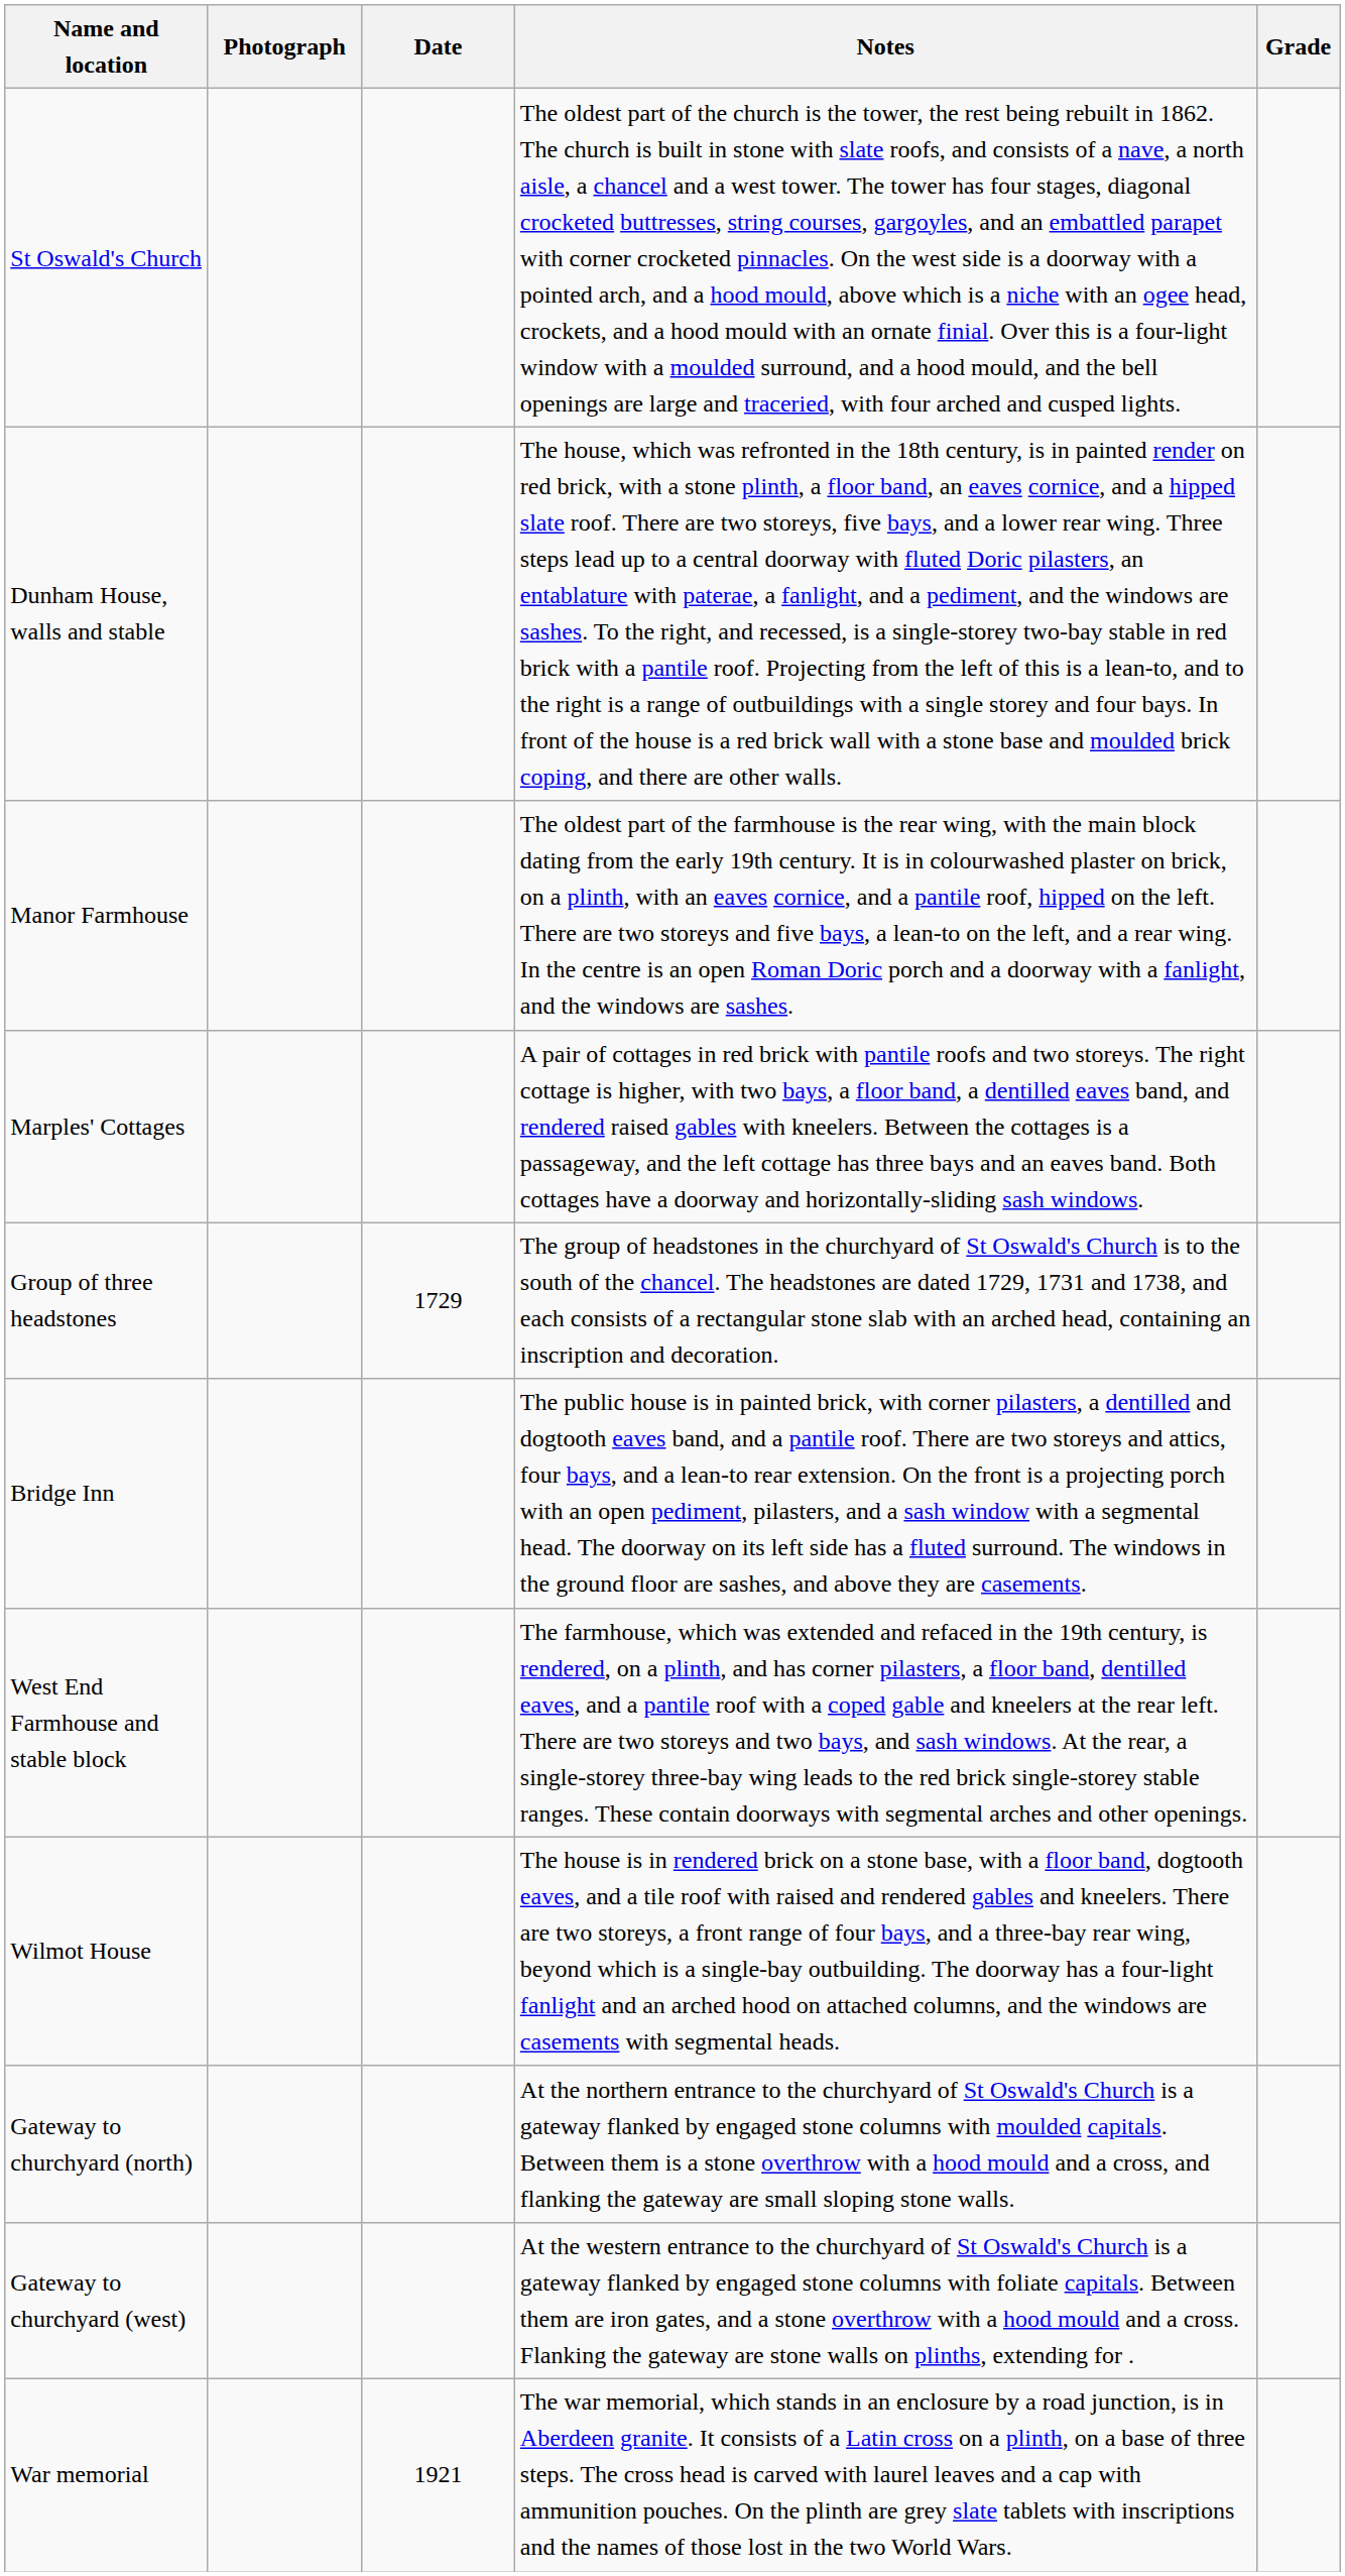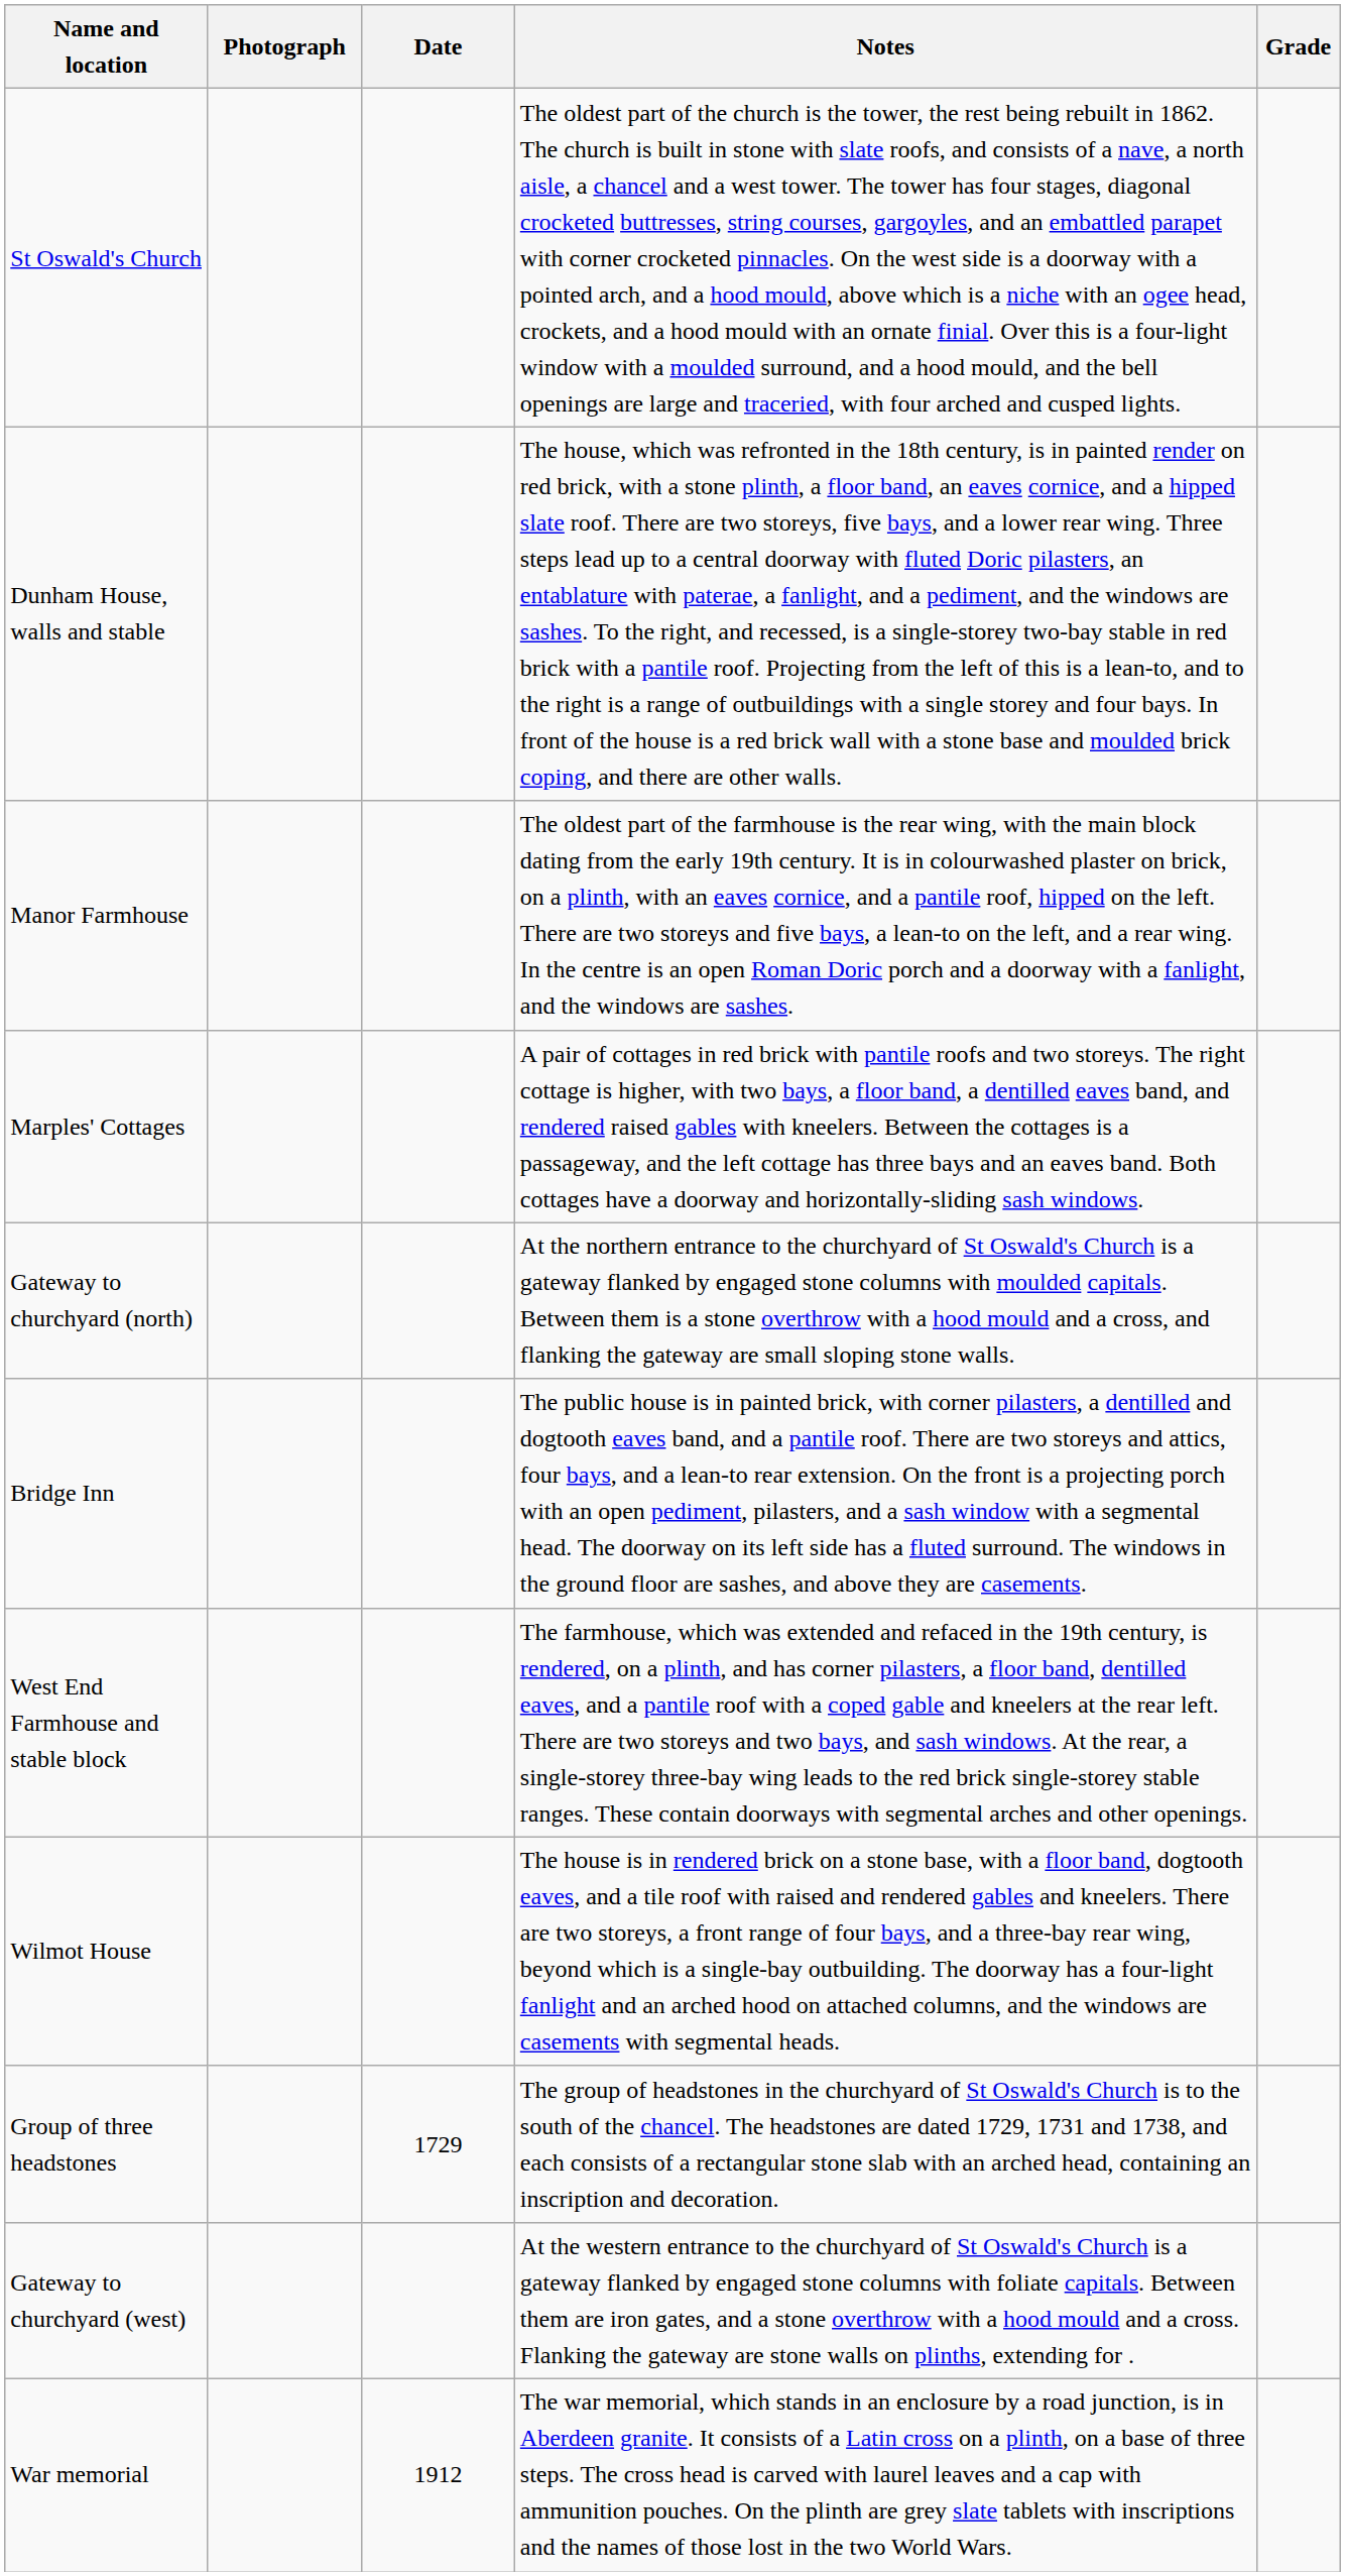rows swapped: Group of three headstones <-> Gateway to churchyard (north)
War memorial | Date: 1921 -> 1912
